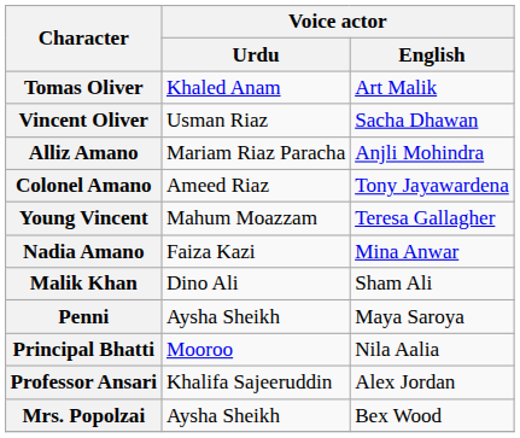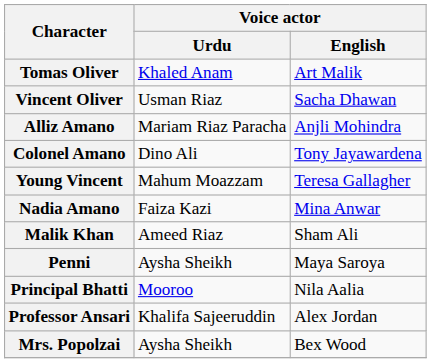Colonel Amano | Voice actor / Urdu: Ameed Riaz -> Dino Ali
Malik Khan | Voice actor / Urdu: Dino Ali -> Ameed Riaz
